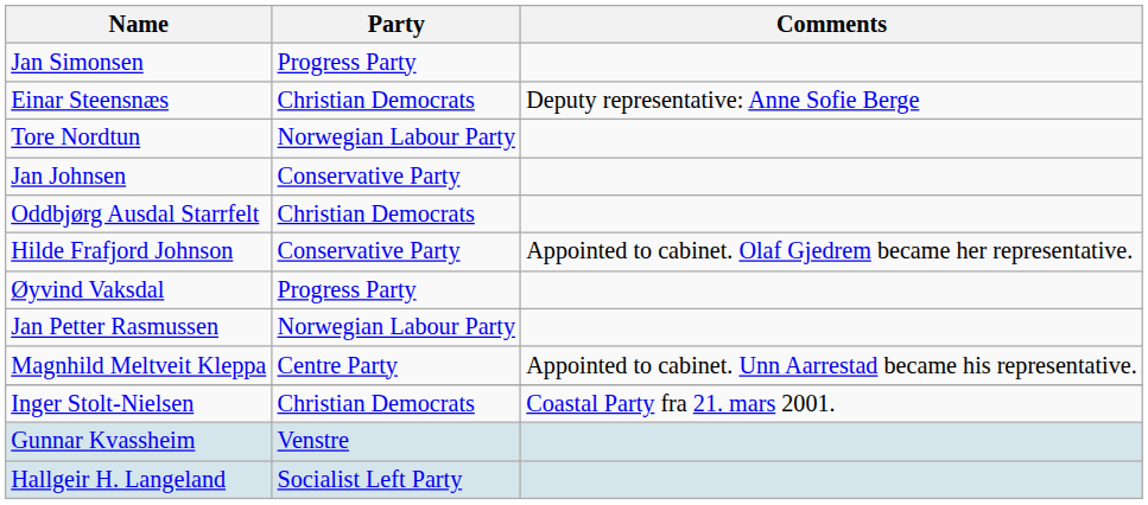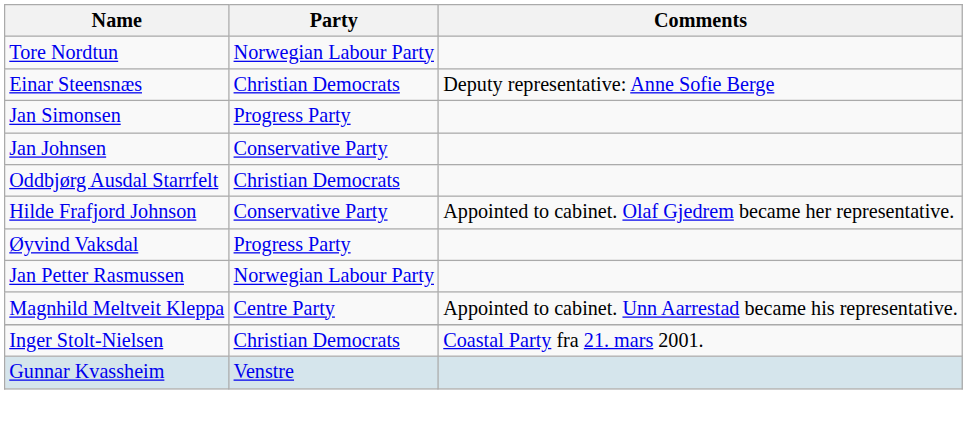rows swapped: Tore Nordtun <-> Jan Simonsen
- row: Hallgeir H. Langeland | Socialist Left Party
